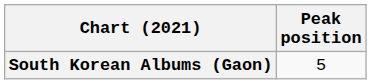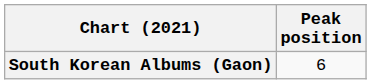South Korean Albums (Gaon) | Peak position: 5 -> 6
